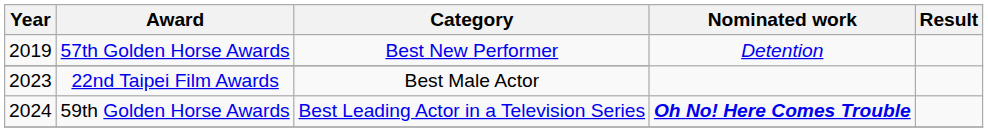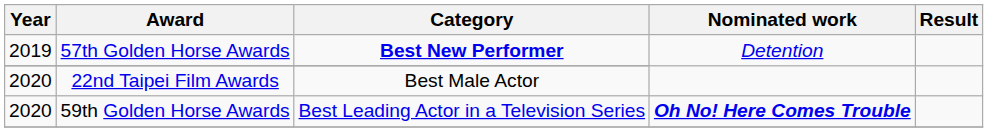57th Golden Horse Awards | Category: normal -> bold
22nd Taipei Film Awards | Year: 2023 -> 2020
59th Golden Horse Awards | Year: 2024 -> 2020
